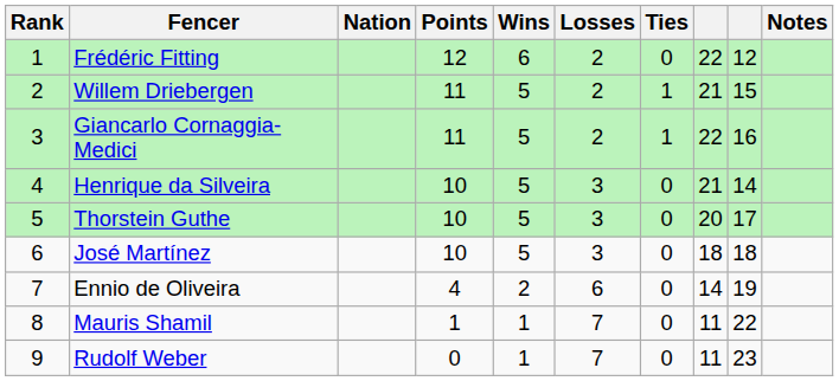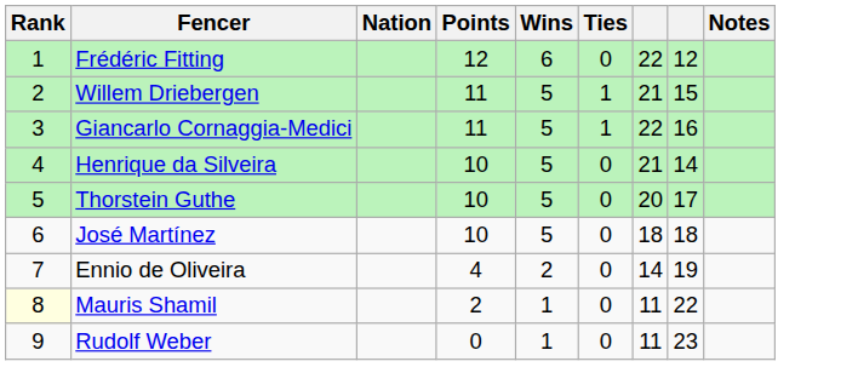- column: Losses | 2 | 2 | 2 | 3 | 3 | 3 | 6 | 7 | 7
Mauris Shamil | Rank: no background -> lightyellow background
Mauris Shamil | Points: 1 -> 2
